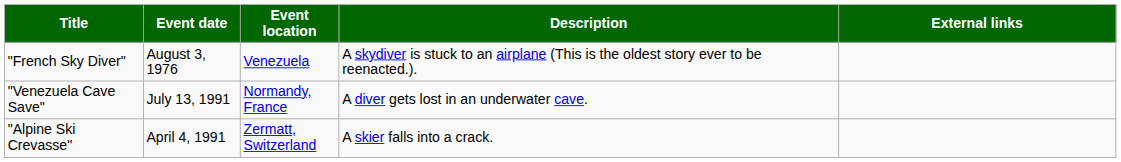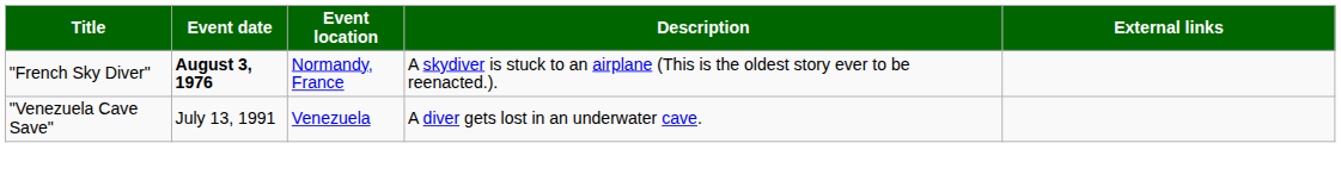"French Sky Diver" | Event date: normal -> bold
"French Sky Diver" | Event location: Venezuela -> Normandy, France
"Venezuela Cave Save" | Event location: Normandy, France -> Venezuela
- row: "Alpine Ski Crevasse" | April 4, 1991 | Zermatt, Switzerland | A skier falls into a crack.
